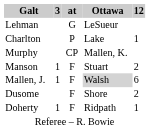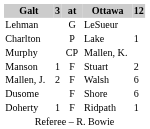Mallen, J. | 3: 1 -> 2
Mallen, J. | Ottawa: lightgrey background -> no background
Dusome | 12: 2 -> 6
